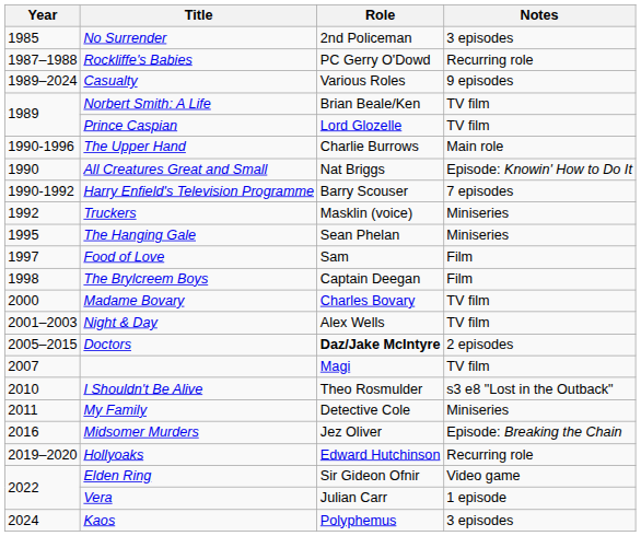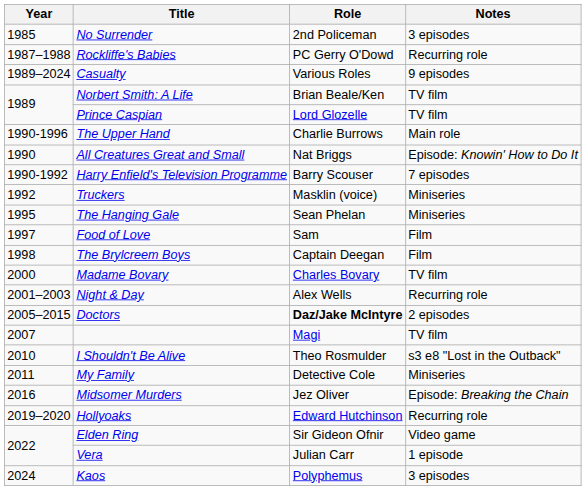Night & Day | Notes: TV film -> Recurring role
